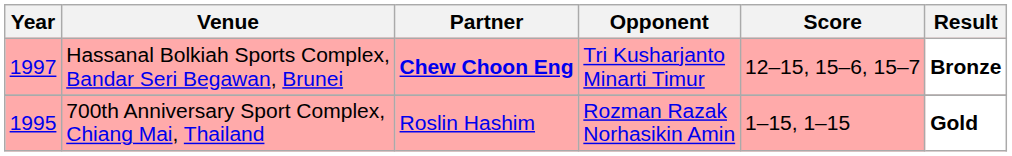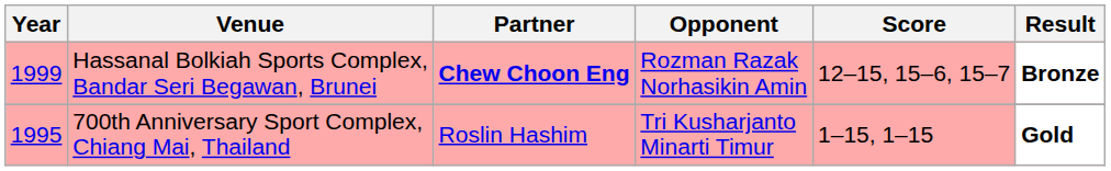Hassanal Bolkiah Sports Complex, Bandar Seri Begawan, Brunei | Year: 1997 -> 1999
Hassanal Bolkiah Sports Complex, Bandar Seri Begawan, Brunei | Opponent: Tri Kusharjanto Minarti Timur -> Rozman Razak Norhasikin Amin
700th Anniversary Sport Complex, Chiang Mai, Thailand | Opponent: Rozman Razak Norhasikin Amin -> Tri Kusharjanto Minarti Timur
